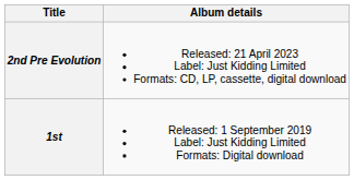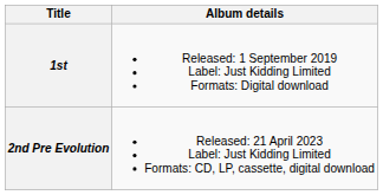rows swapped: 1st <-> 2nd Pre Evolution
